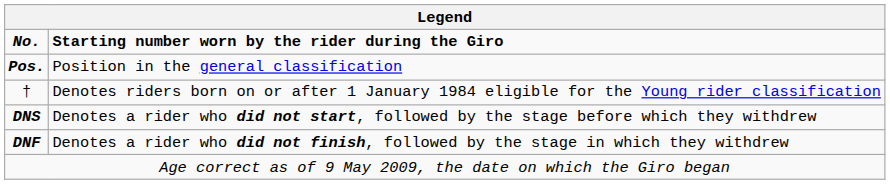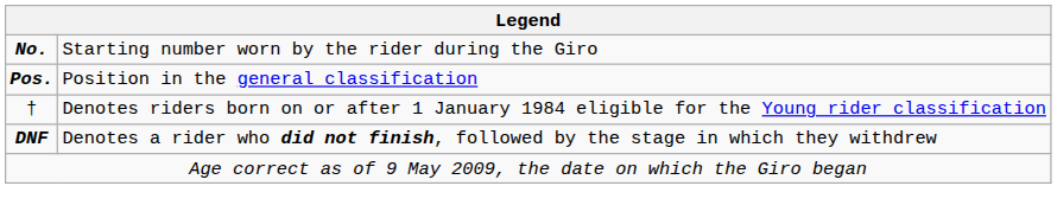No. | column 2: bold -> normal
- row: DNS | Denotes a rider who did not start, followed by the stage before which they withdrew
